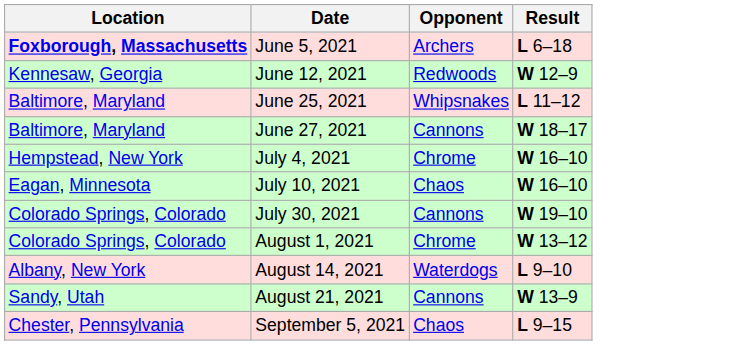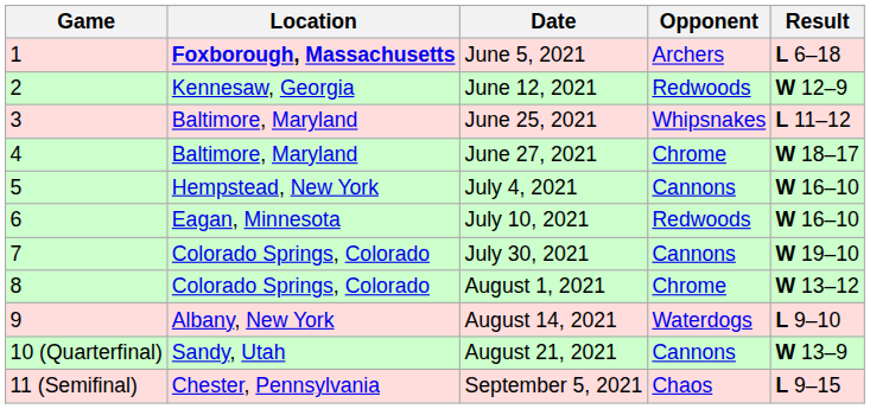+ column: Game | 1 | 2 | 3 | 4 | 5 | 6 | 7 | 8 | 9 | 10 (Quarterfinal) | 11 (Semifinal)
June 27, 2021 | Opponent: Cannons -> Chrome
July 4, 2021 | Opponent: Chrome -> Cannons
July 10, 2021 | Opponent: Chaos -> Redwoods
